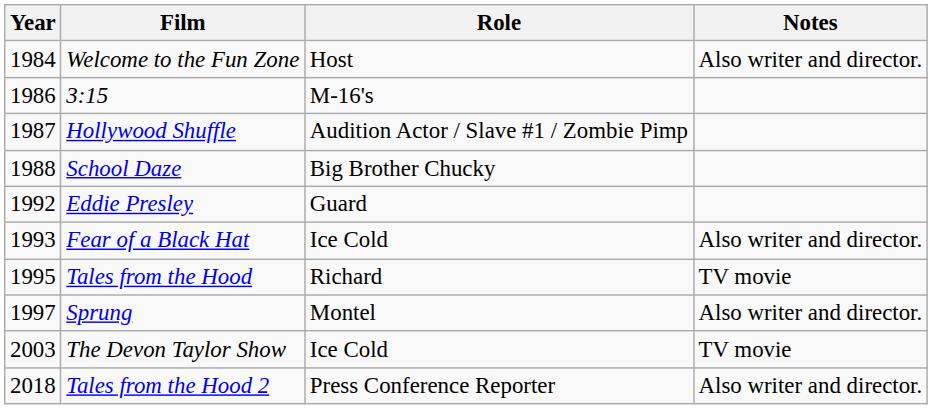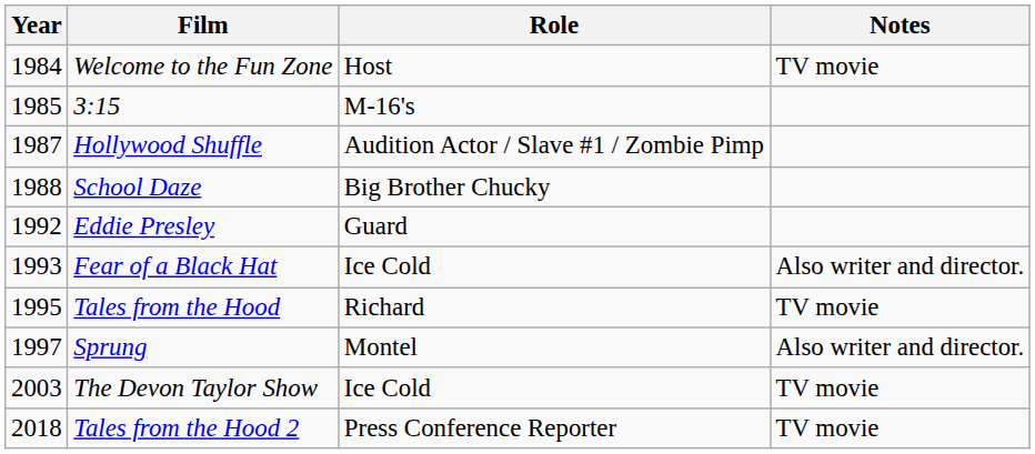Welcome to the Fun Zone | Notes: Also writer and director. -> TV movie
3:15 | Year: 1986 -> 1985
Tales from the Hood 2 | Notes: Also writer and director. -> TV movie
